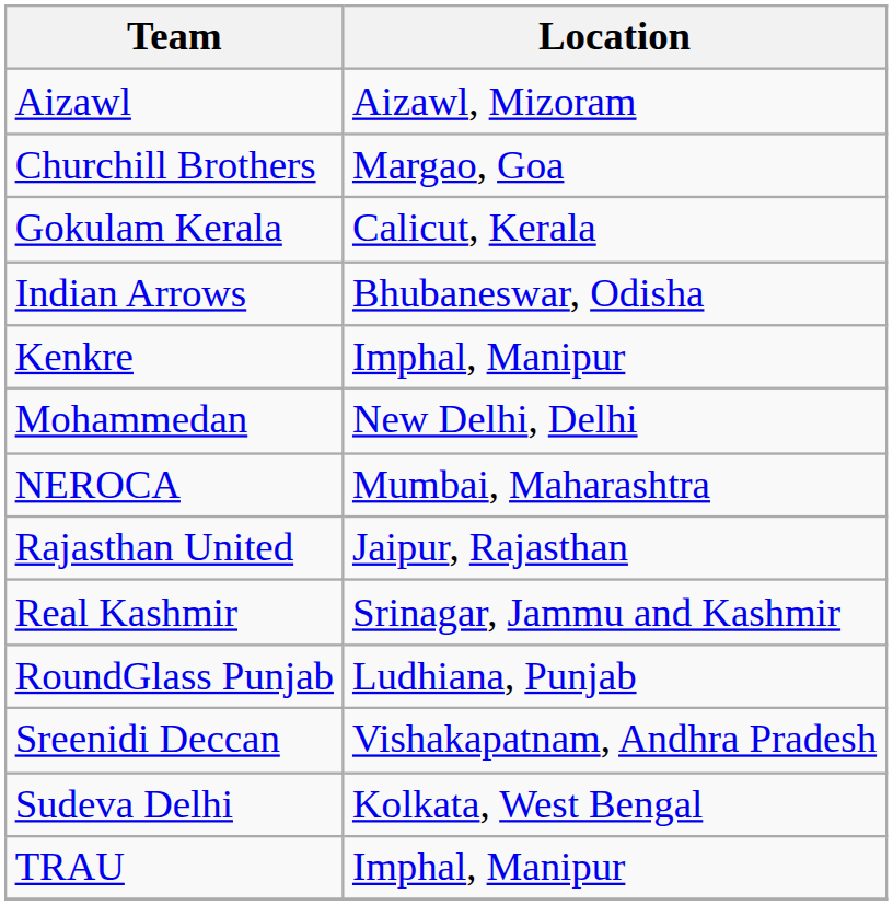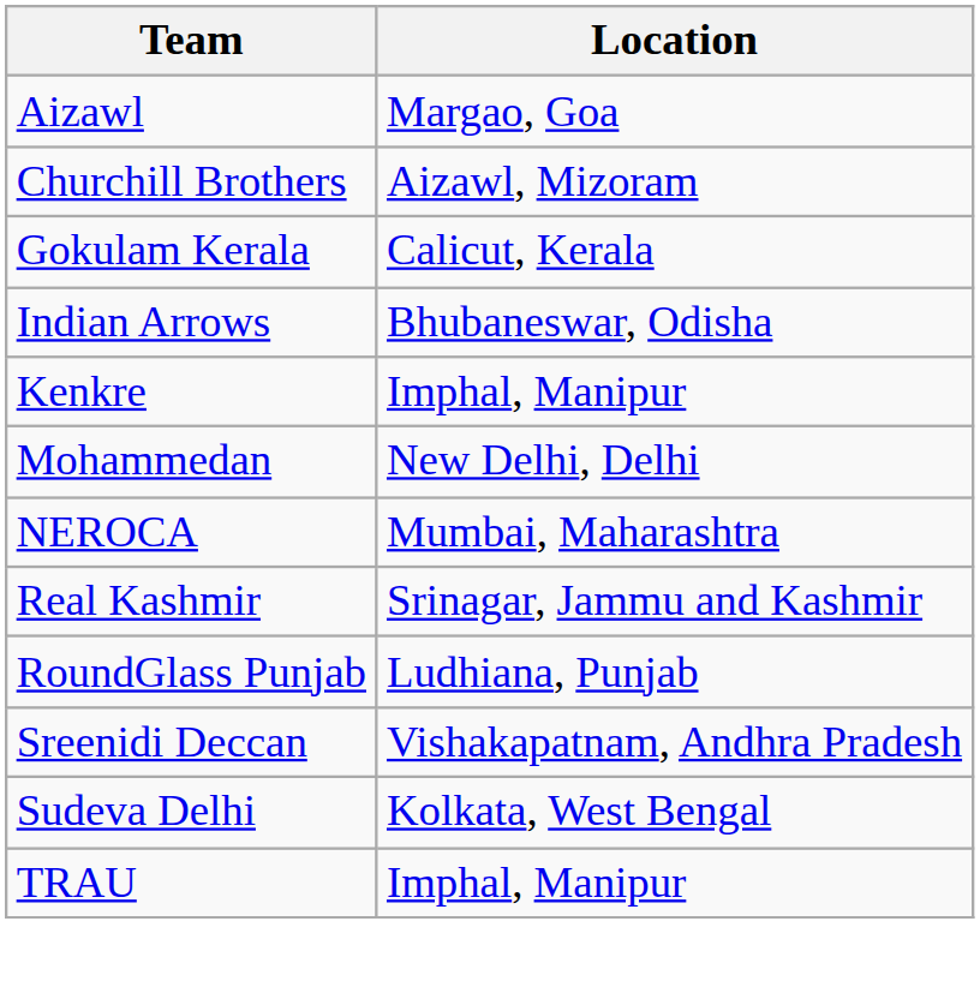Aizawl | Location: Aizawl, Mizoram -> Margao, Goa
Churchill Brothers | Location: Margao, Goa -> Aizawl, Mizoram
- row: Rajasthan United | Jaipur, Rajasthan
